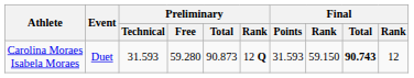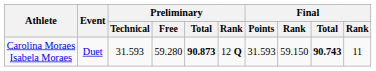Carolina Moraes Isabela Moraes | Preliminary / Total: normal -> bold
Carolina Moraes Isabela Moraes | column 10: 12 -> 11
